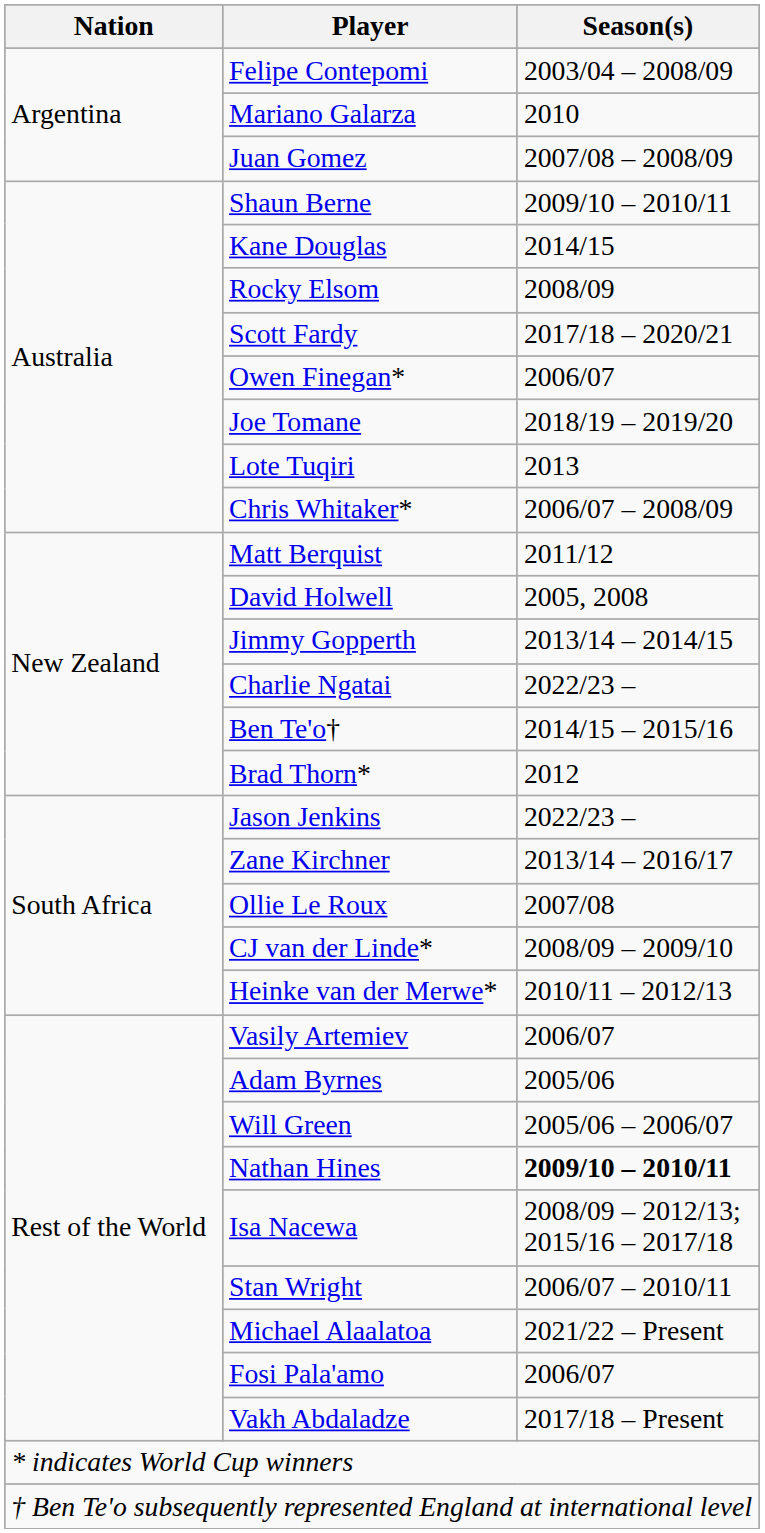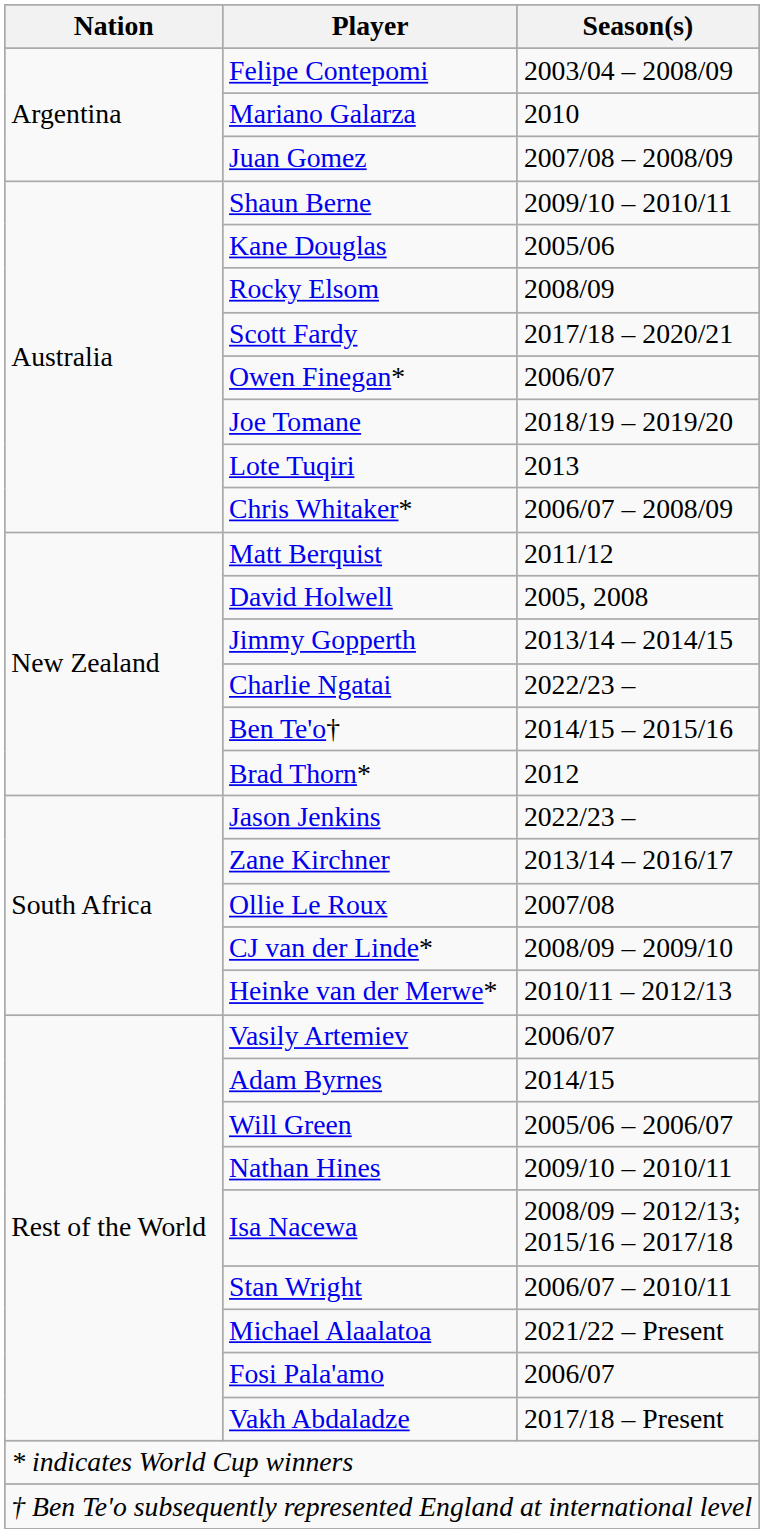Kane Douglas | Season(s): 2014/15 -> 2005/06
Adam Byrnes | Season(s): 2005/06 -> 2014/15
Nathan Hines | Season(s): bold -> normal
